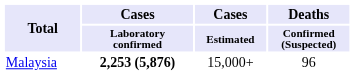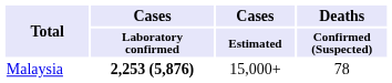Malaysia | Deaths / Confirmed (Suspected): 96 -> 78
